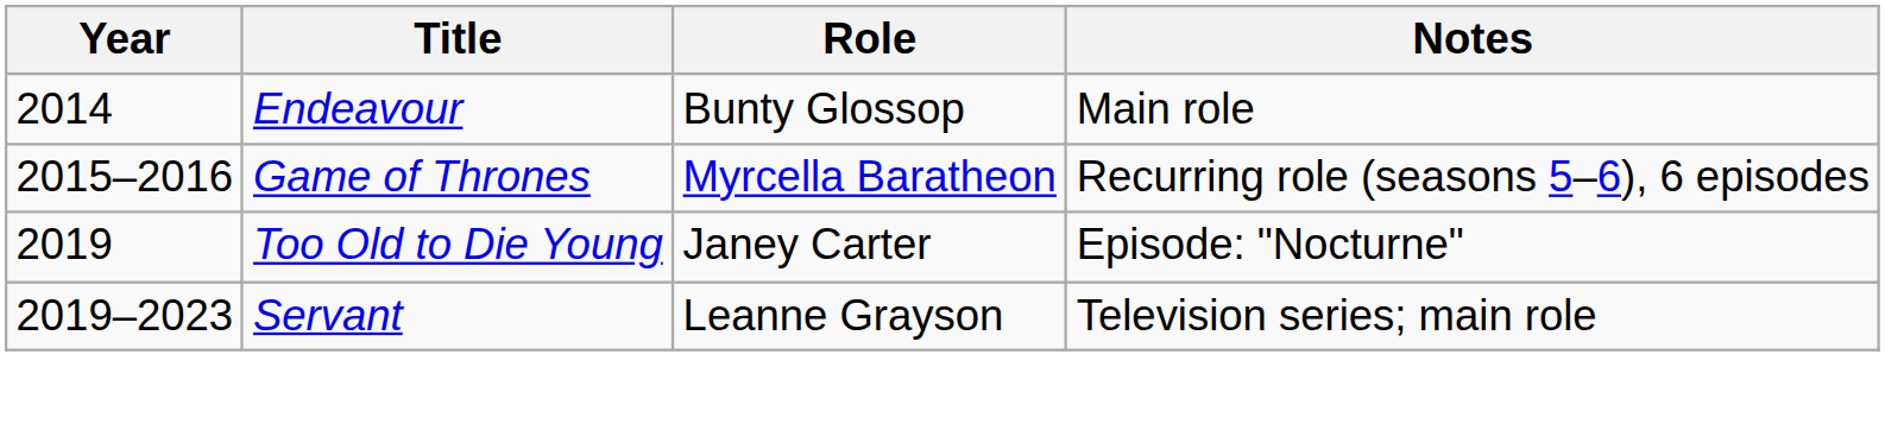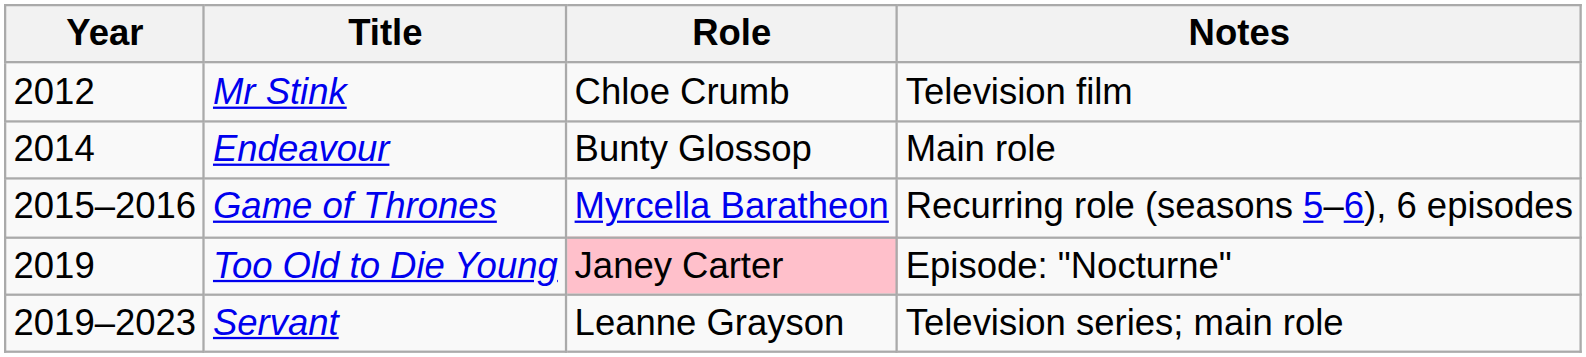+ row: 2012 | Mr Stink | Chloe Crumb | Television film
Too Old to Die Young | Role: no background -> pink background
